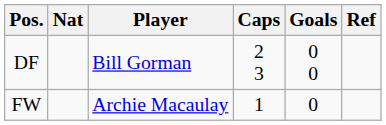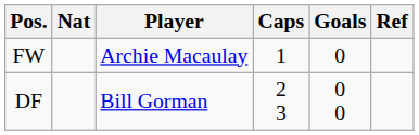rows swapped: DF <-> FW
